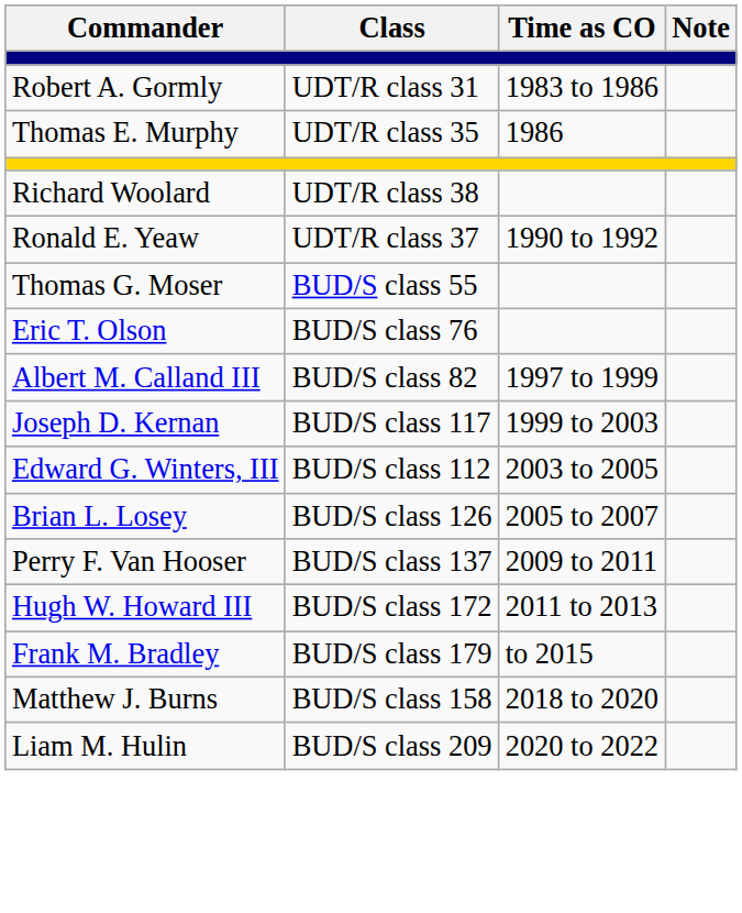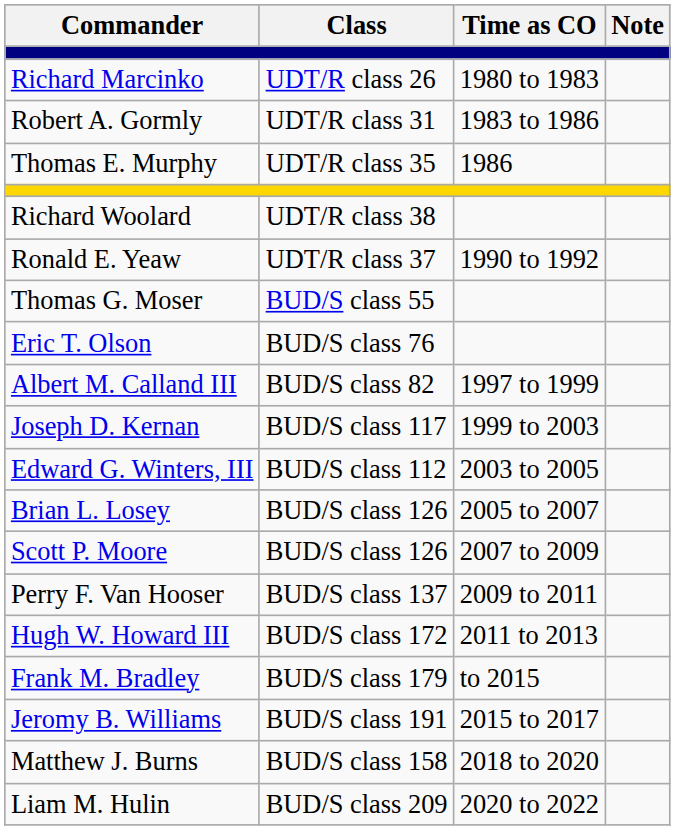+ row: Richard Marcinko | UDT/R class 26 | 1980 to 1983
+ row: Scott P. Moore | BUD/S class 126 | 2007 to 2009
+ row: Jeromy B. Williams | BUD/S class 191 | 2015 to 2017
